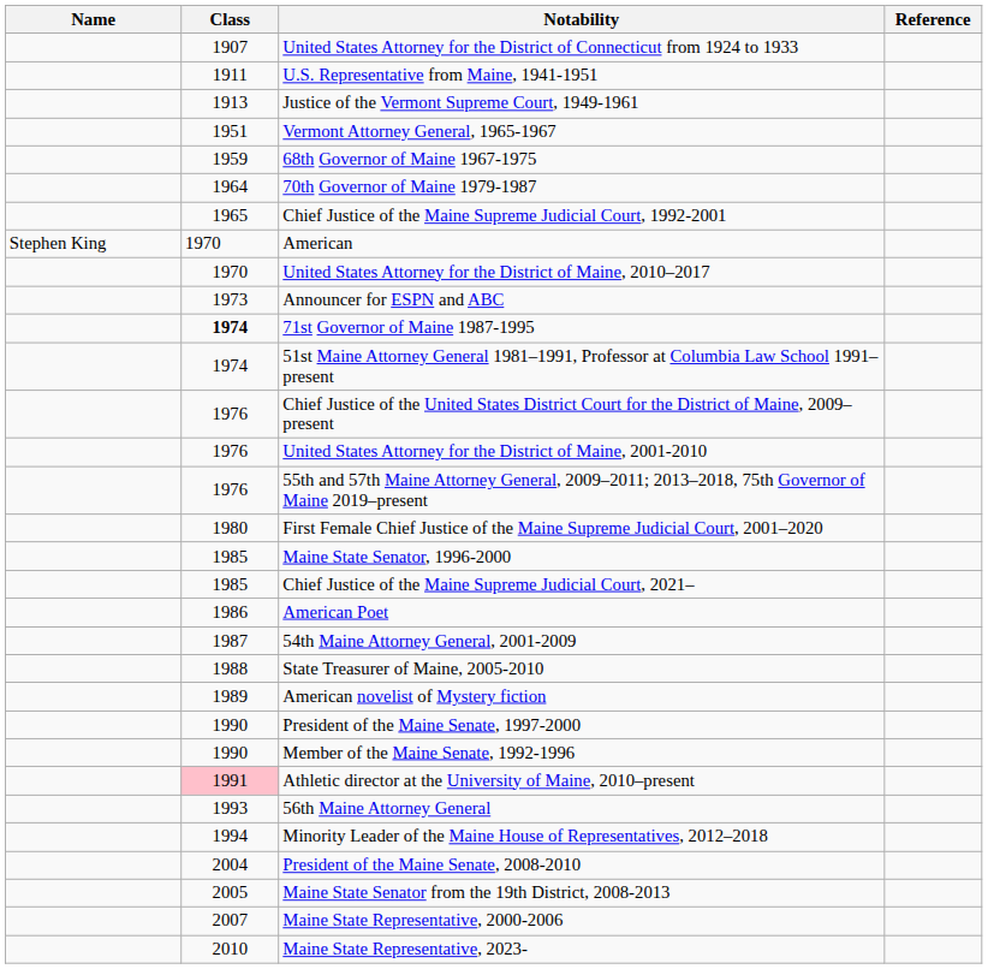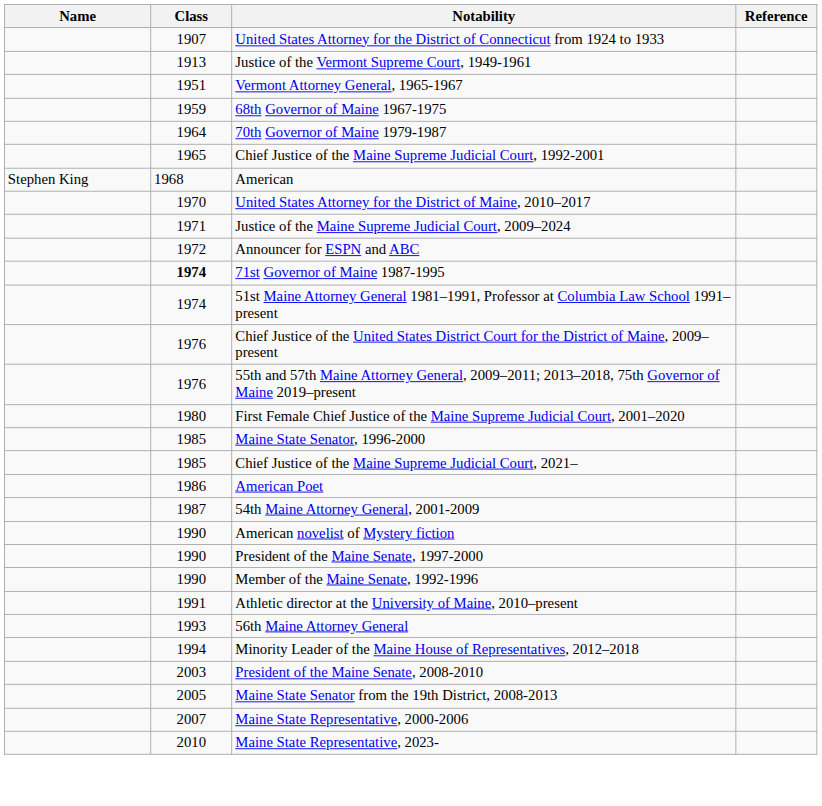- row: 1911 | U.S. Representative from Maine, 1941-1951
American | Class: 1970 -> 1968
+ row: 1971 | Justice of the Maine Supreme Judicial Court, 2009–2024
Announcer for ESPN and ABC | Class: 1973 -> 1972
- row: 1976 | United States Attorney for the District of Maine, 2001-2010
- row: 1988 | State Treasurer of Maine, 2005-2010
American novelist of Mystery fiction | Class: 1989 -> 1990
Athletic director at the University of Maine, 2010–present | Class: pink background -> no background
President of the Maine Senate, 2008-2010 | Class: 2004 -> 2003
